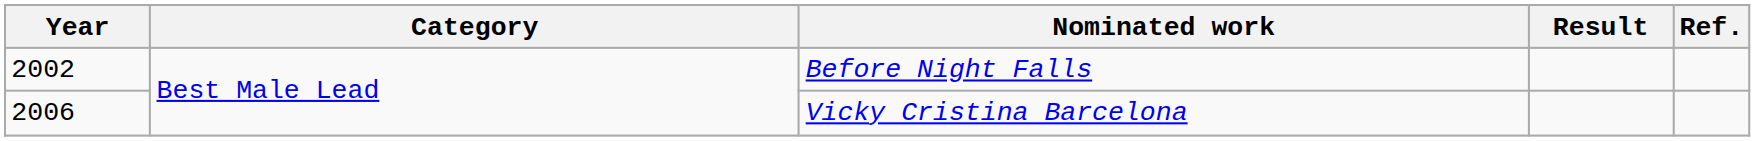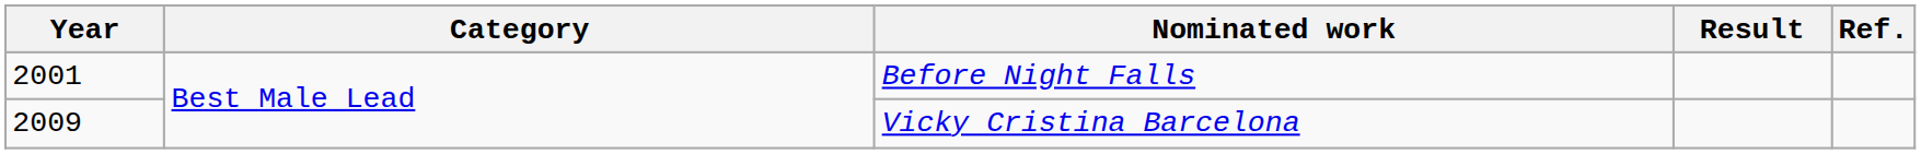Before Night Falls | Year: 2002 -> 2001
Vicky Cristina Barcelona | Year: 2006 -> 2009
